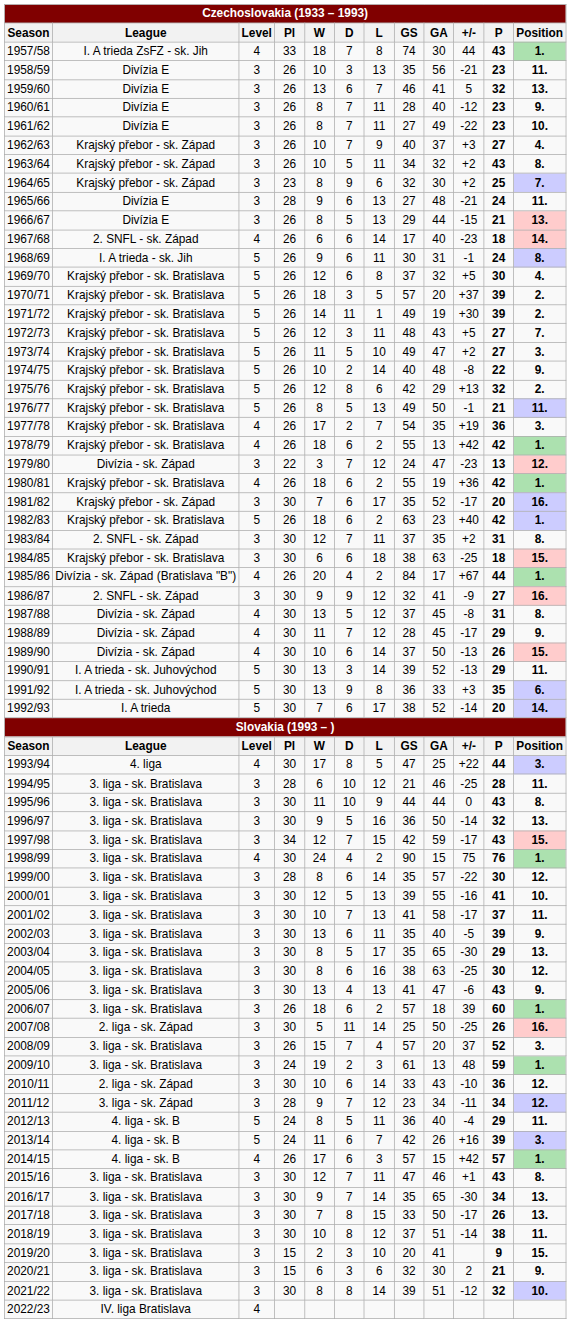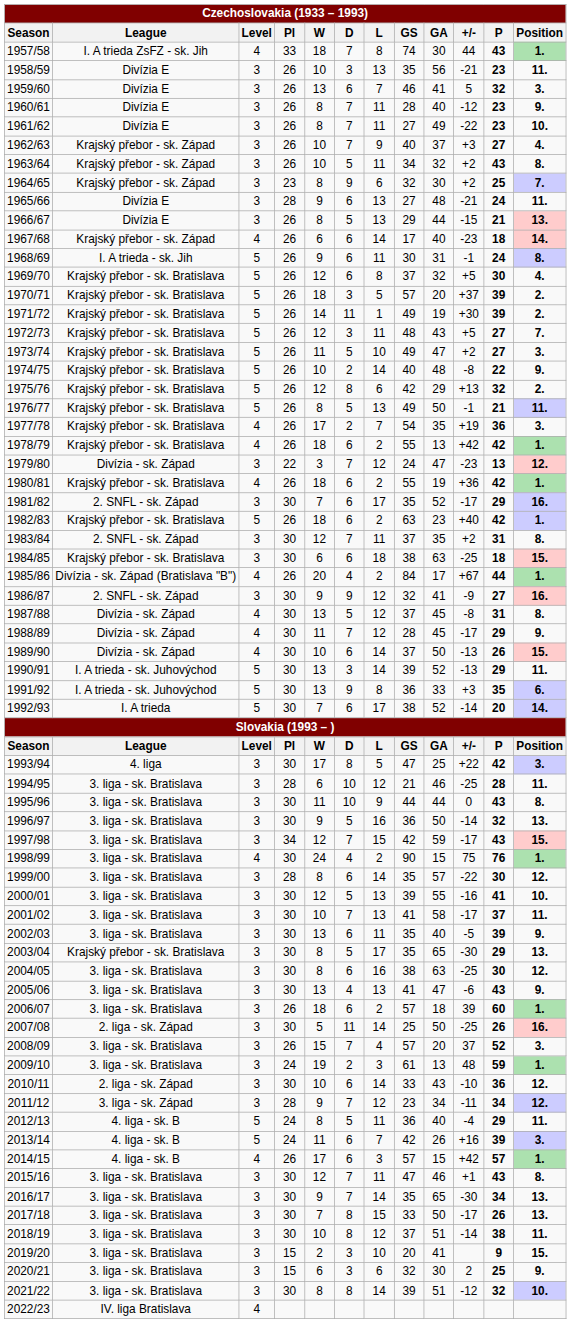1959/60 | column 12: 13. -> 3.
1967/68 | column 2: 2. SNFL - sk. Západ -> Krajský přebor - sk. Západ
1981/82 | column 2: Krajský přebor - sk. Západ -> 2. SNFL - sk. Západ
1981/82 | column 11: 20 -> 29
1993/94 | column 3: 4 -> 3
1993/94 | column 11: 44 -> 42
2003/04 | column 2: 3. liga - sk. Bratislava -> Krajský přebor - sk. Bratislava
2020/21 | column 11: 21 -> 25
